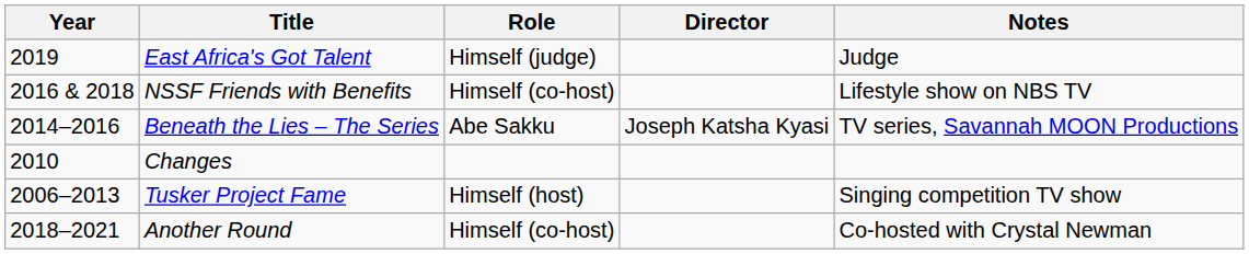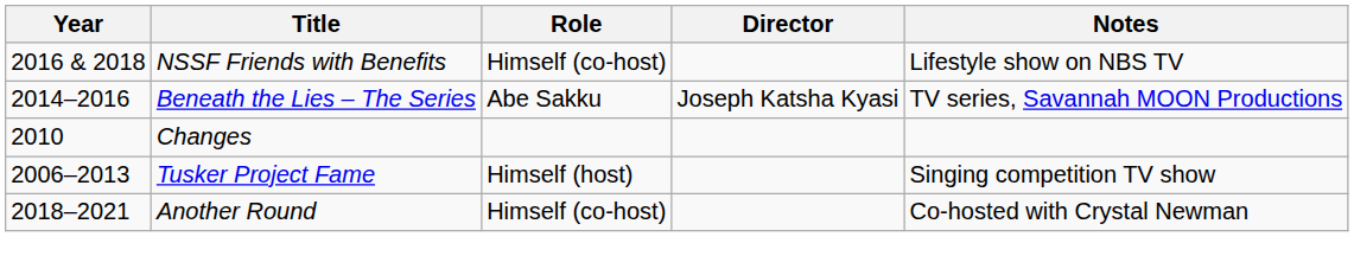- row: 2019 | East Africa's Got Talent | Himself (judge) | Judge
